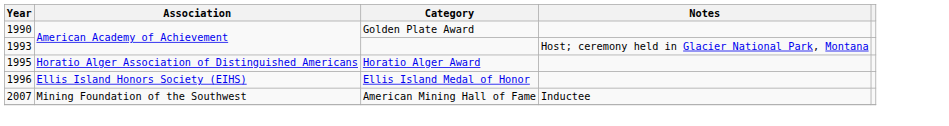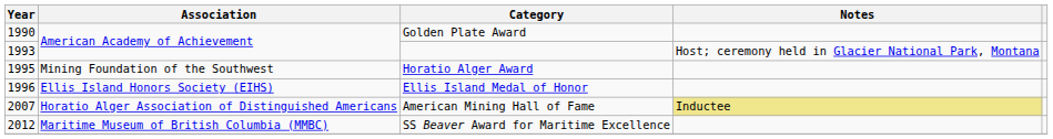Horatio Alger Award | Association: Horatio Alger Association of Distinguished Americans -> Mining Foundation of the Southwest
American Mining Hall of Fame | Association: Mining Foundation of the Southwest -> Horatio Alger Association of Distinguished Americans
American Mining Hall of Fame | Notes: no background -> khaki background
+ row: 2012 | Maritime Museum of British Columbia (MMBC) | SS Beaver Award for Maritime Excellence
